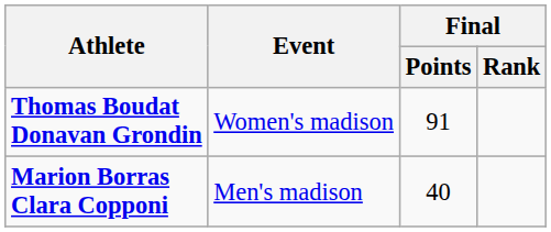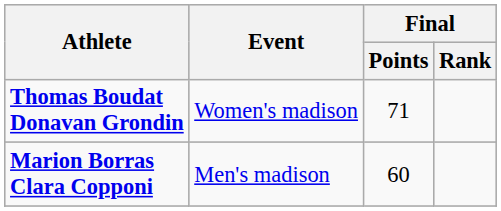Thomas Boudat Donavan Grondin | Final / Points: 91 -> 71
Marion Borras Clara Copponi | Final / Points: 40 -> 60
